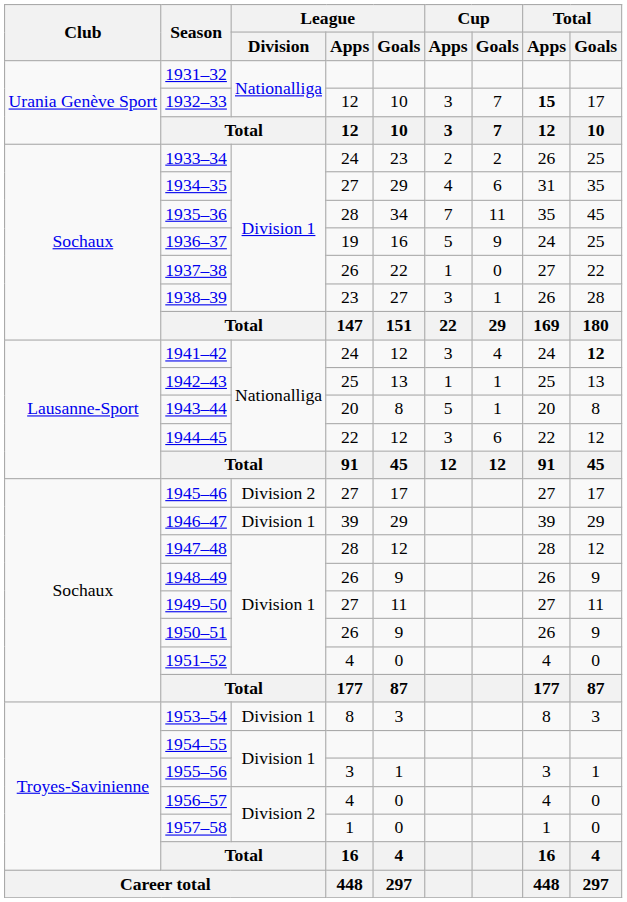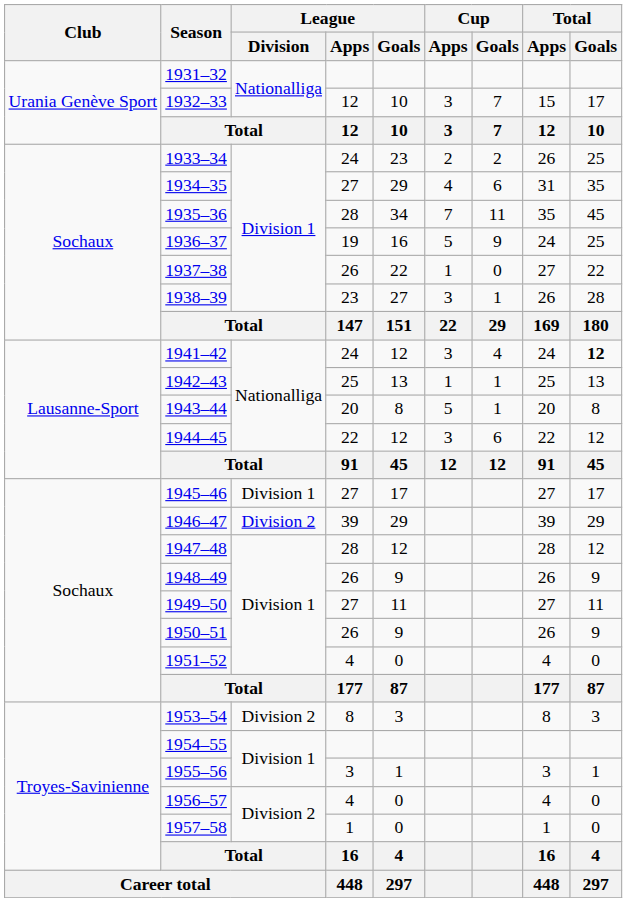1932–33 | Total / Apps: bold -> normal
1945–46 | League / Division: Division 2 -> Division 1
1946–47 | League / Division: Division 1 -> Division 2
1953–54 | League / Division: Division 1 -> Division 2
